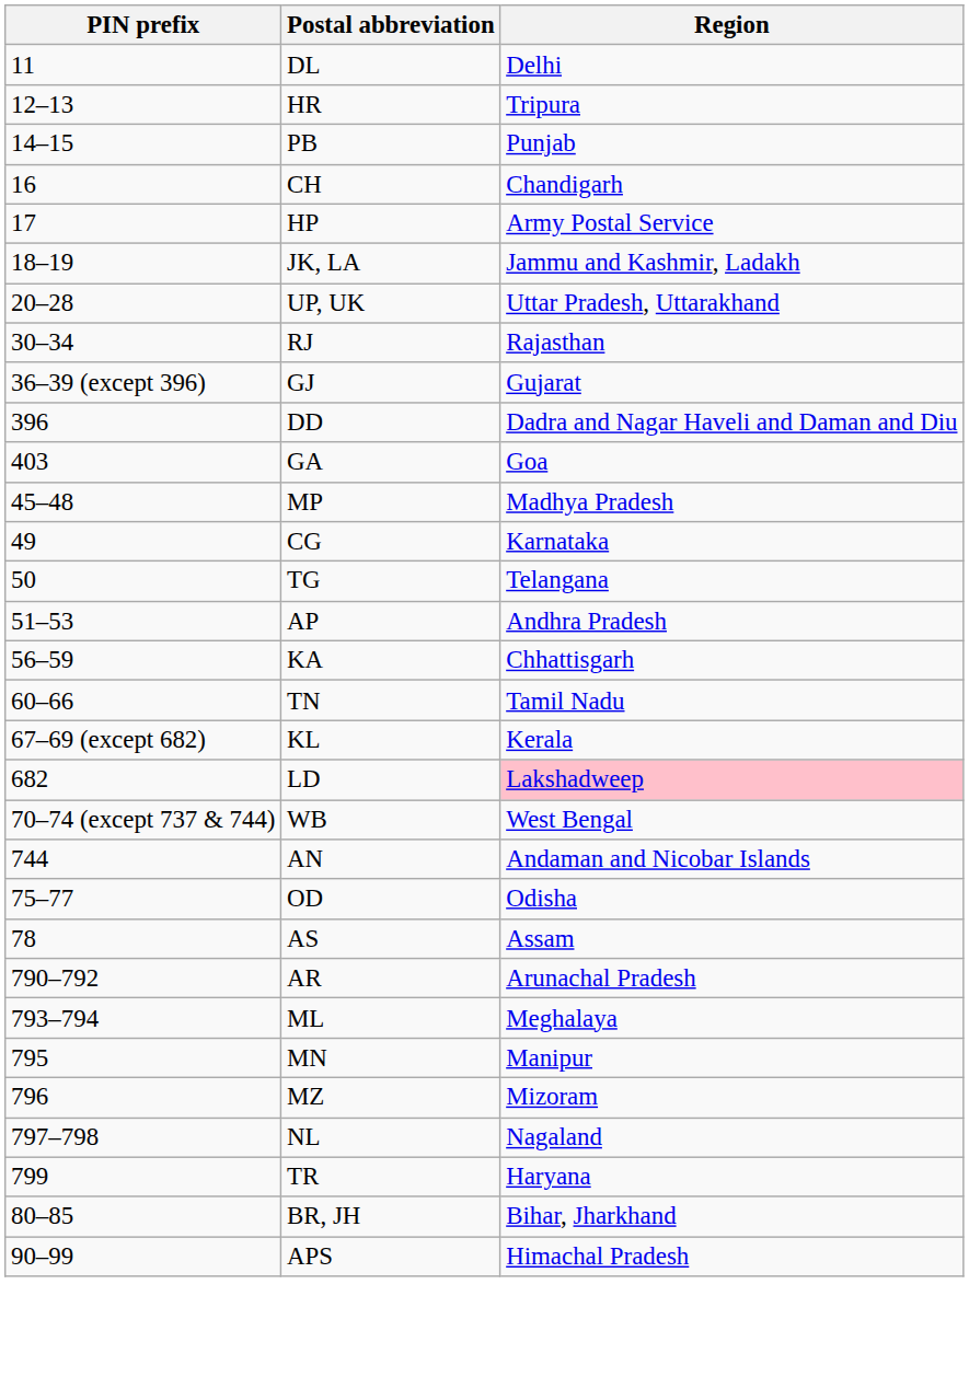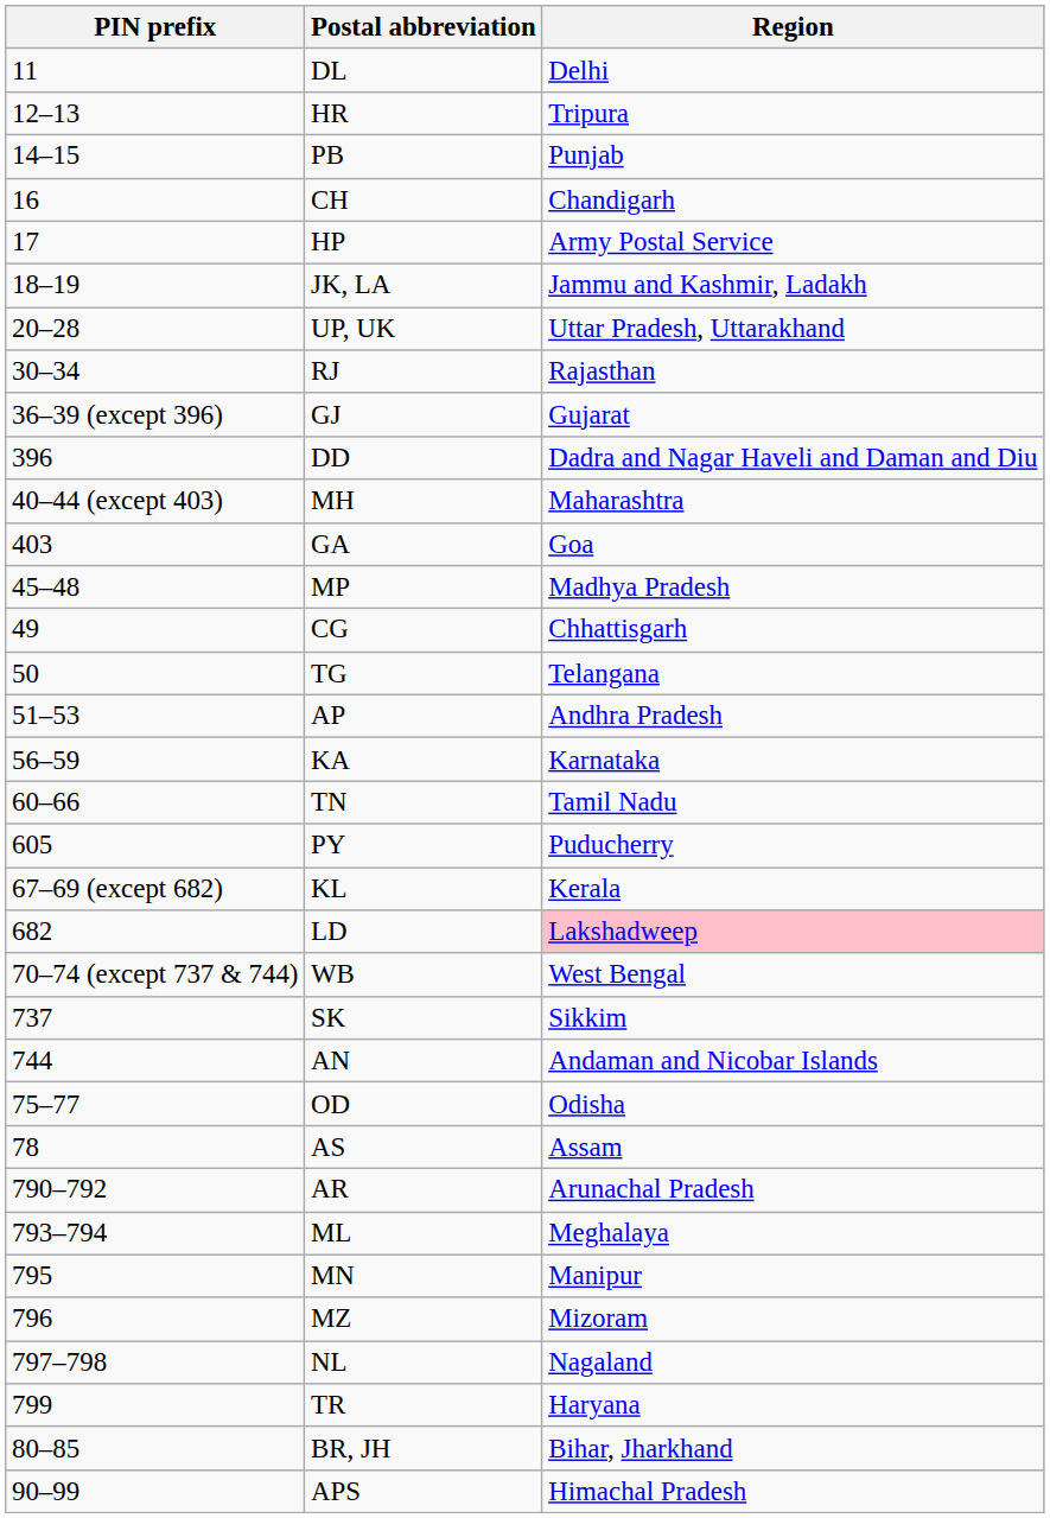+ row: 40–44 (except 403) | MH | Maharashtra
CG | Region: Karnataka -> Chhattisgarh
KA | Region: Chhattisgarh -> Karnataka
+ row: 605 | PY | Puducherry
+ row: 737 | SK | Sikkim
